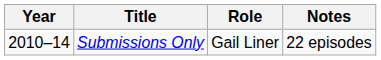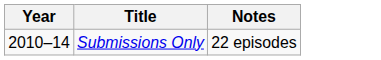- column: Role | Gail Liner
